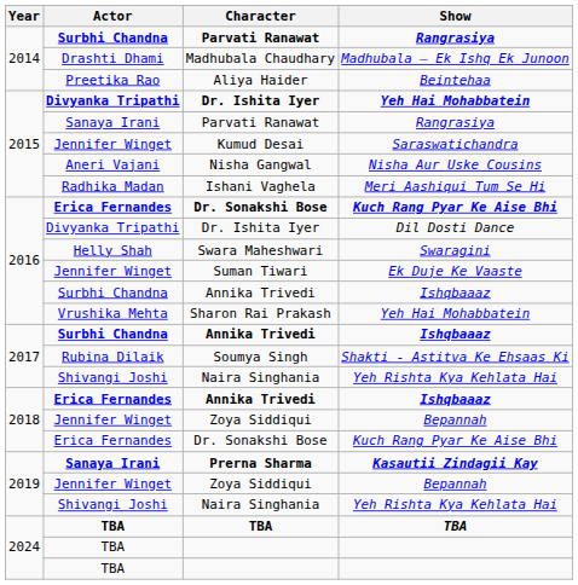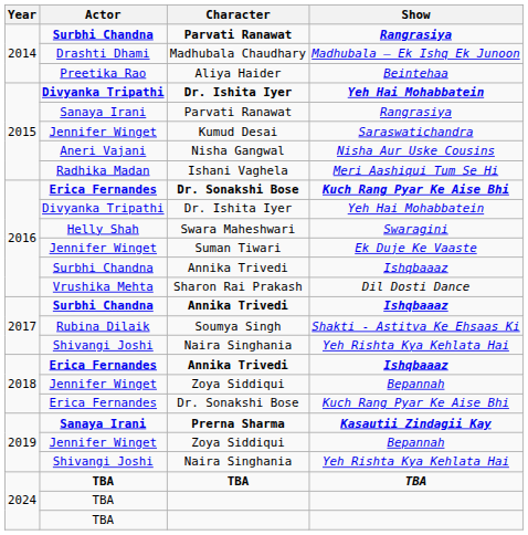2016 / Dr. Ishita Iyer | Show: Dil Dosti Dance -> Yeh Hai Mohabbatein
Sharon Rai Prakash | Show: Yeh Hai Mohabbatein -> Dil Dosti Dance
